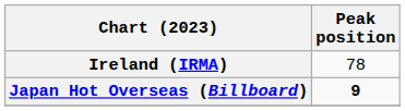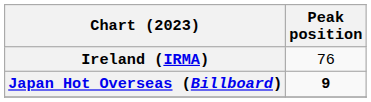Ireland (IRMA) | Peak position: 78 -> 76
